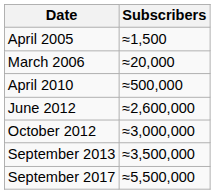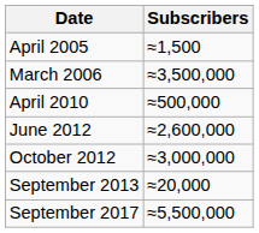March 2006 | Subscribers: ≈20,000 -> ≈3,500,000
September 2013 | Subscribers: ≈3,500,000 -> ≈20,000
